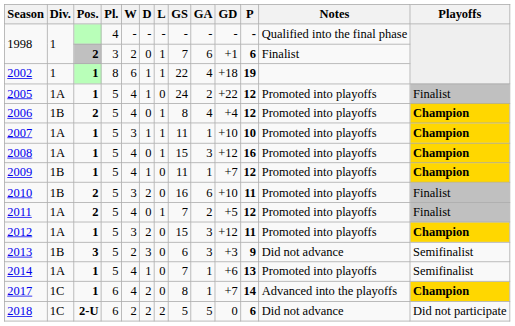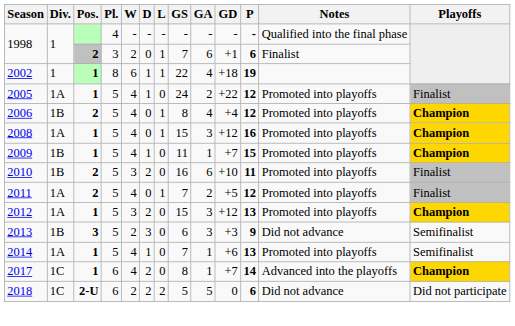- row: 2007 | 1A | 1 | 5 | 3 | 1 | 1 | 11 | 1 | +10 | 10 | Promoted into playoffs | Champion
2009 | P: 12 -> 15
2012 | P: 11 -> 13
